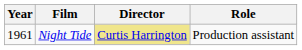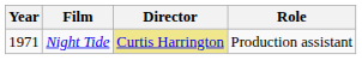Night Tide | Year: 1961 -> 1971
